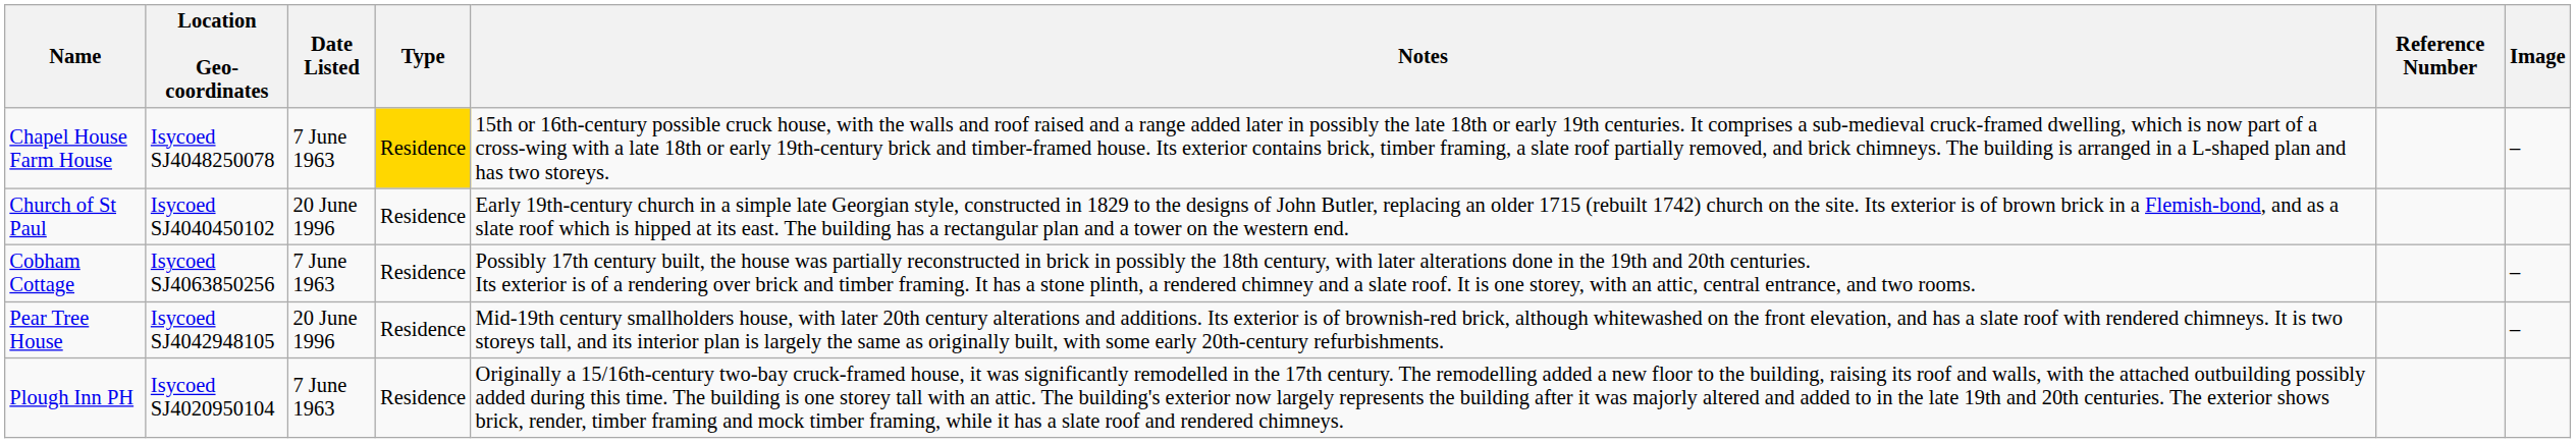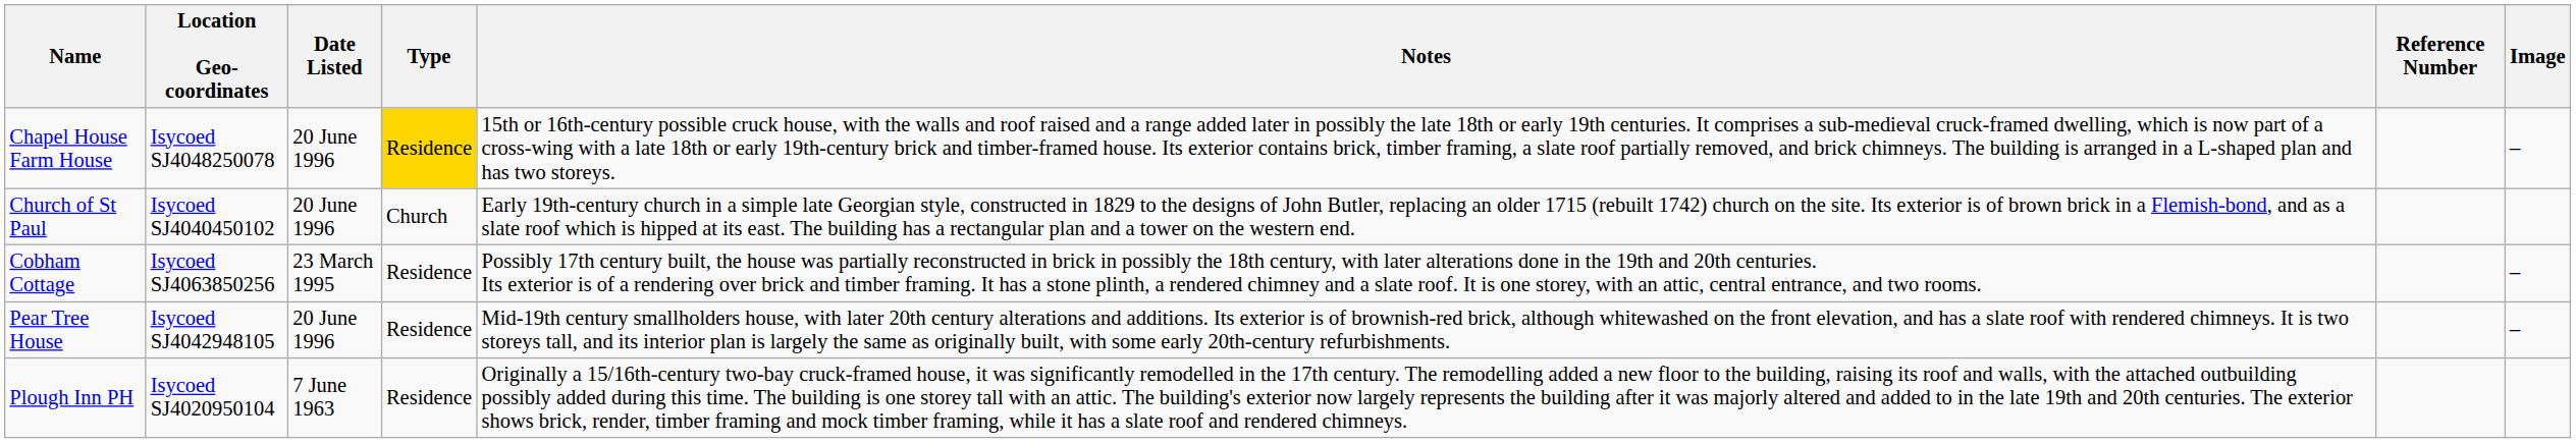Chapel House Farm House | Date Listed: 7 June 1963 -> 20 June 1996
Church of St Paul | Type: Residence -> Church
Cobham Cottage | Date Listed: 7 June 1963 -> 23 March 1995
